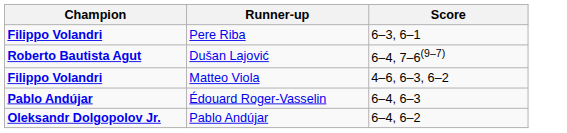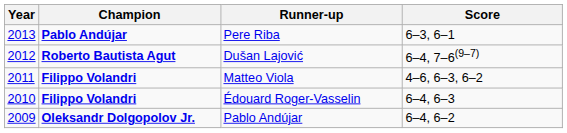+ column: Year | 2013 | 2012 | 2011 | 2010 | 2009
Pere Riba | Champion: Filippo Volandri -> Pablo Andújar
Édouard Roger-Vasselin | Champion: Pablo Andújar -> Filippo Volandri
